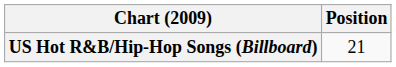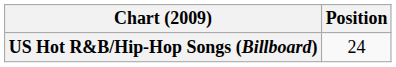US Hot R&B/Hip-Hop Songs (Billboard) | Position: 21 -> 24
